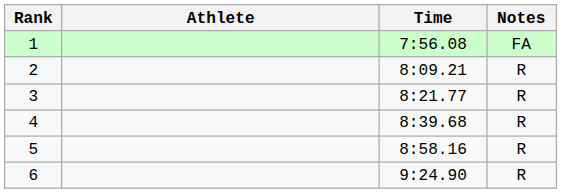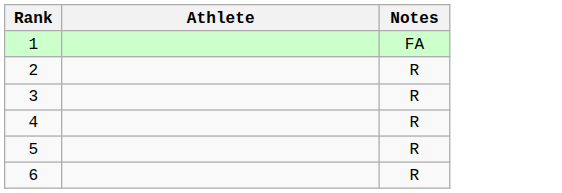- column: Time | 7:56.08 | 8:09.21 | 8:21.77 | 8:39.68 | 8:58.16 | 9:24.90
